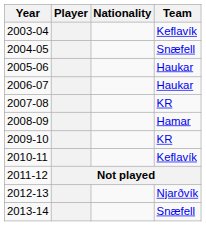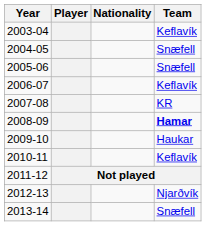2005-06 | Team: Haukar -> Snæfell
2006-07 | Team: Haukar -> Keflavík
2008-09 | Team: normal -> bold
2009-10 | Team: KR -> Haukar
